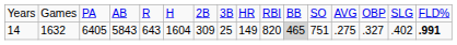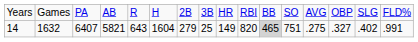14 | column 3: 6405 -> 6407
14 | column 4: 5843 -> 5821
14 | column 7: 309 -> 279
14 | column 16: bold -> normal
